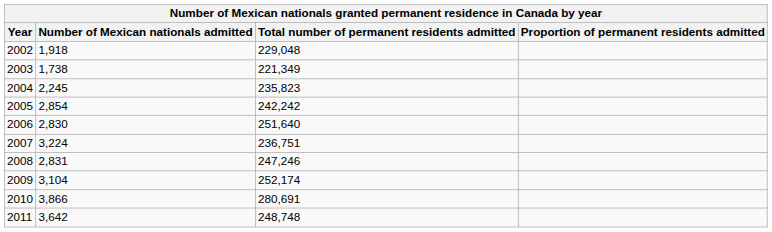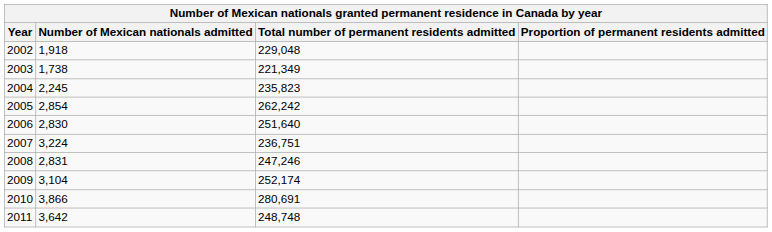2005 | Total number of permanent residents admitted: 242,242 -> 262,242
